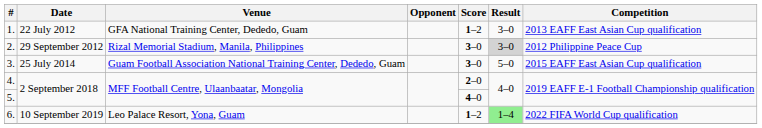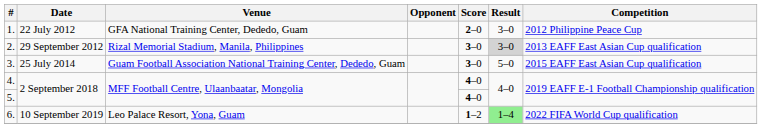1. | Score: 1–2 -> 2–0
1. | Competition: 2013 EAFF East Asian Cup qualification -> 2012 Philippine Peace Cup
2. | Competition: 2012 Philippine Peace Cup -> 2013 EAFF East Asian Cup qualification
4. | Score: 2–0 -> 4–0
